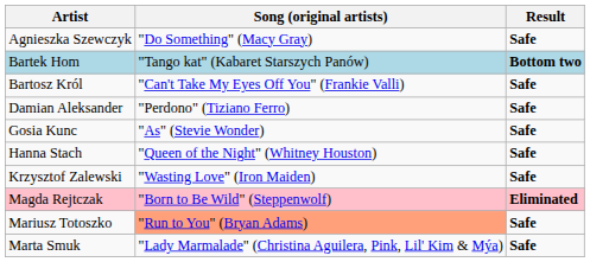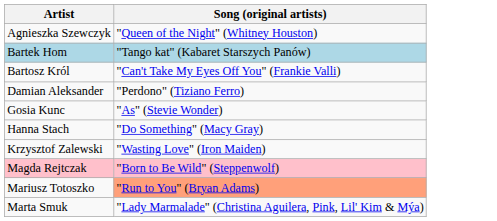- column: Result | Safe | Bottom two | Safe | Safe | Safe | Safe | Safe | Eliminated | Safe | Safe
Agnieszka Szewczyk | Song (original artists): "Do Something" (Macy Gray) -> "Queen of the Night" (Whitney Houston)
Hanna Stach | Song (original artists): "Queen of the Night" (Whitney Houston) -> "Do Something" (Macy Gray)
